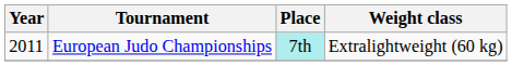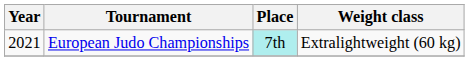European Judo Championships | Year: 2011 -> 2021
